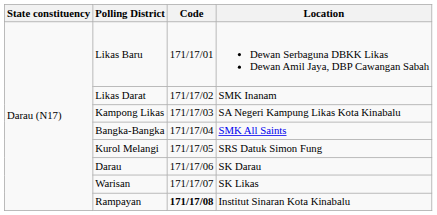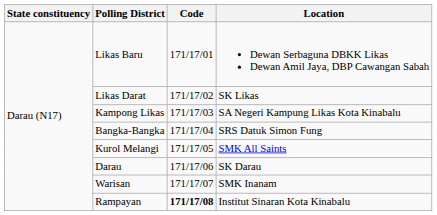Likas Darat | Location: SMK Inanam -> SK Likas
Bangka-Bangka | Location: SMK All Saints -> SRS Datuk Simon Fung
Kurol Melangi | Location: SRS Datuk Simon Fung -> SMK All Saints
Warisan | Location: SK Likas -> SMK Inanam
